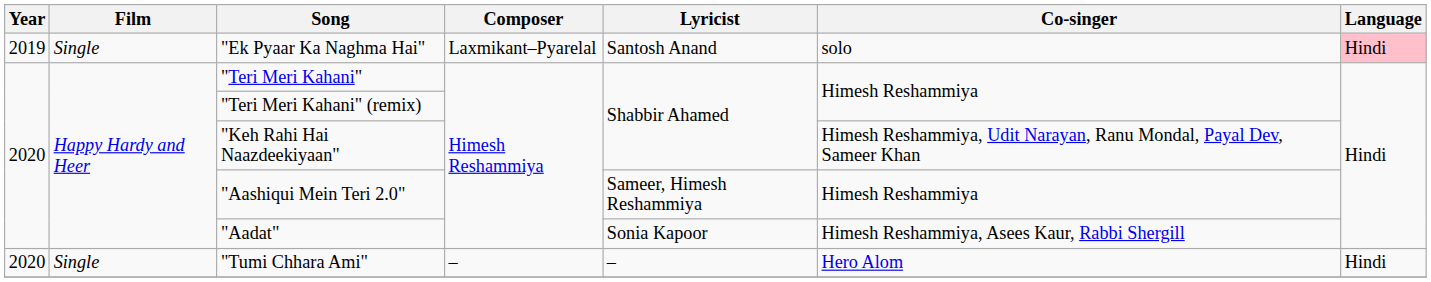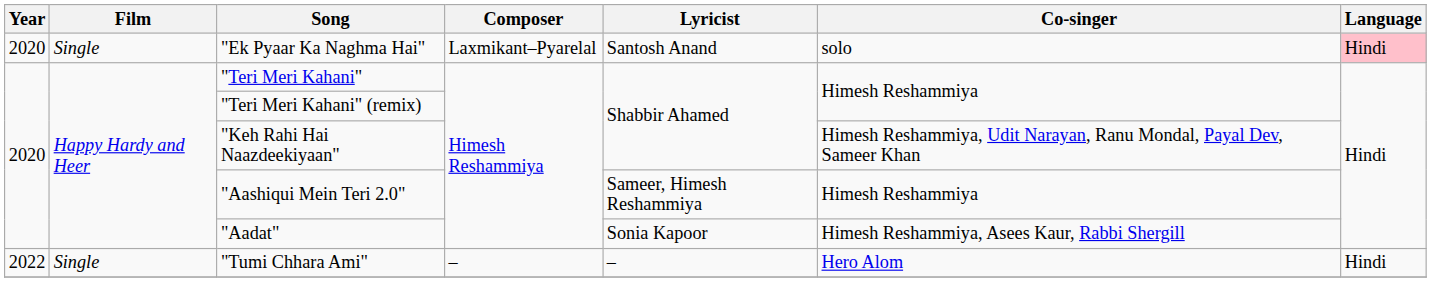"Ek Pyaar Ka Naghma Hai" | Year: 2019 -> 2020
"Tumi Chhara Ami" | Year: 2020 -> 2022
